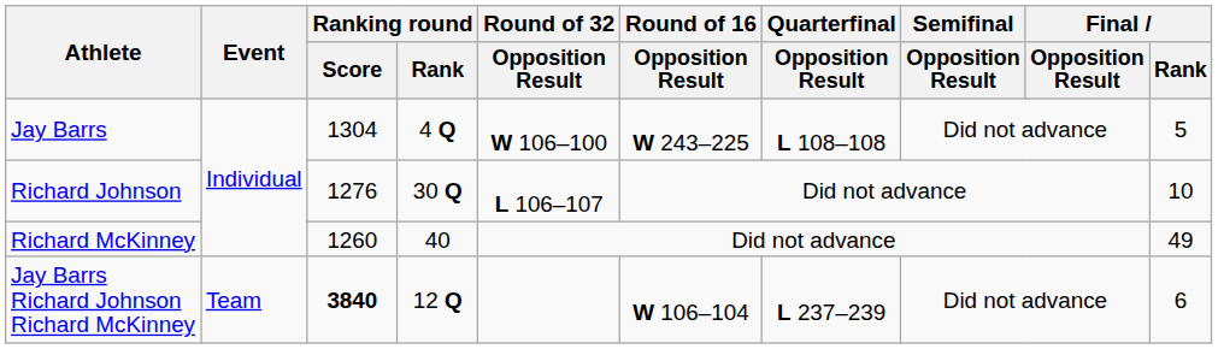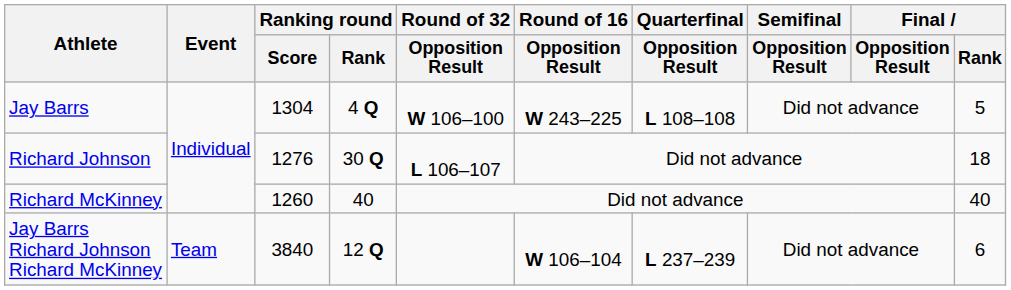Richard Johnson | Final / Rank: 10 -> 18
Richard McKinney | Final / Rank: 49 -> 40
Jay Barrs Richard Johnson Richard McKinney | Ranking round / Score: bold -> normal
